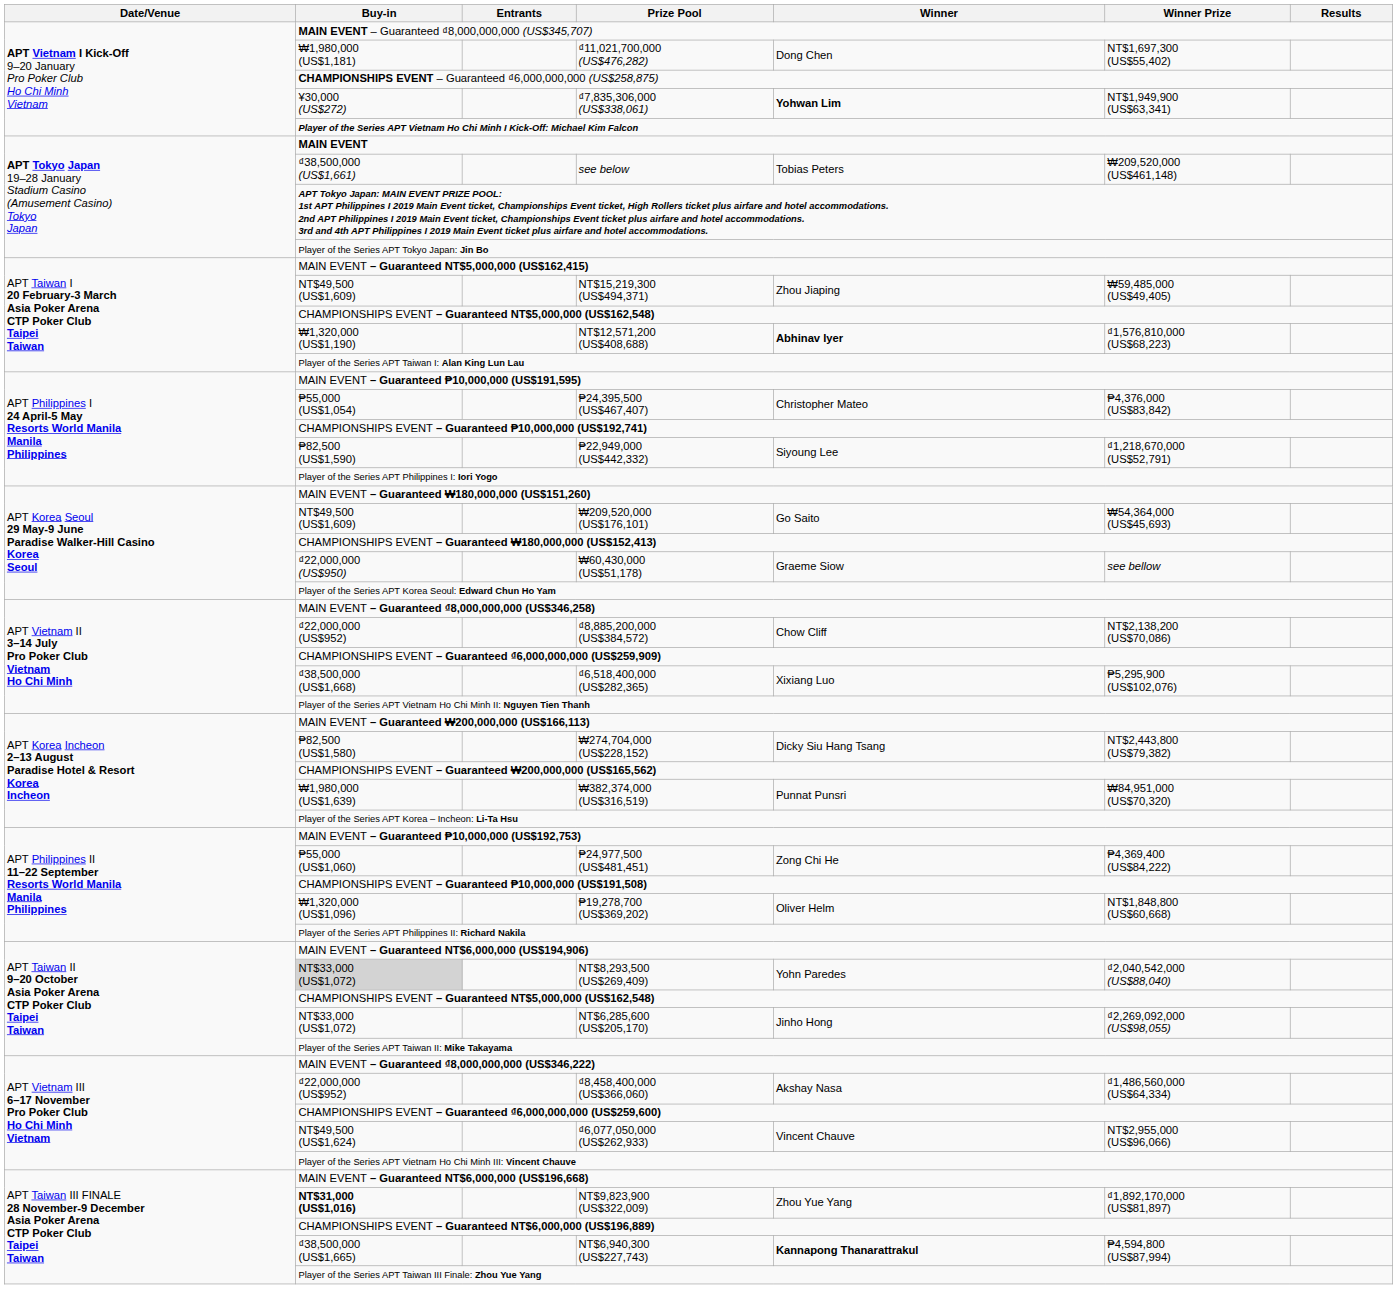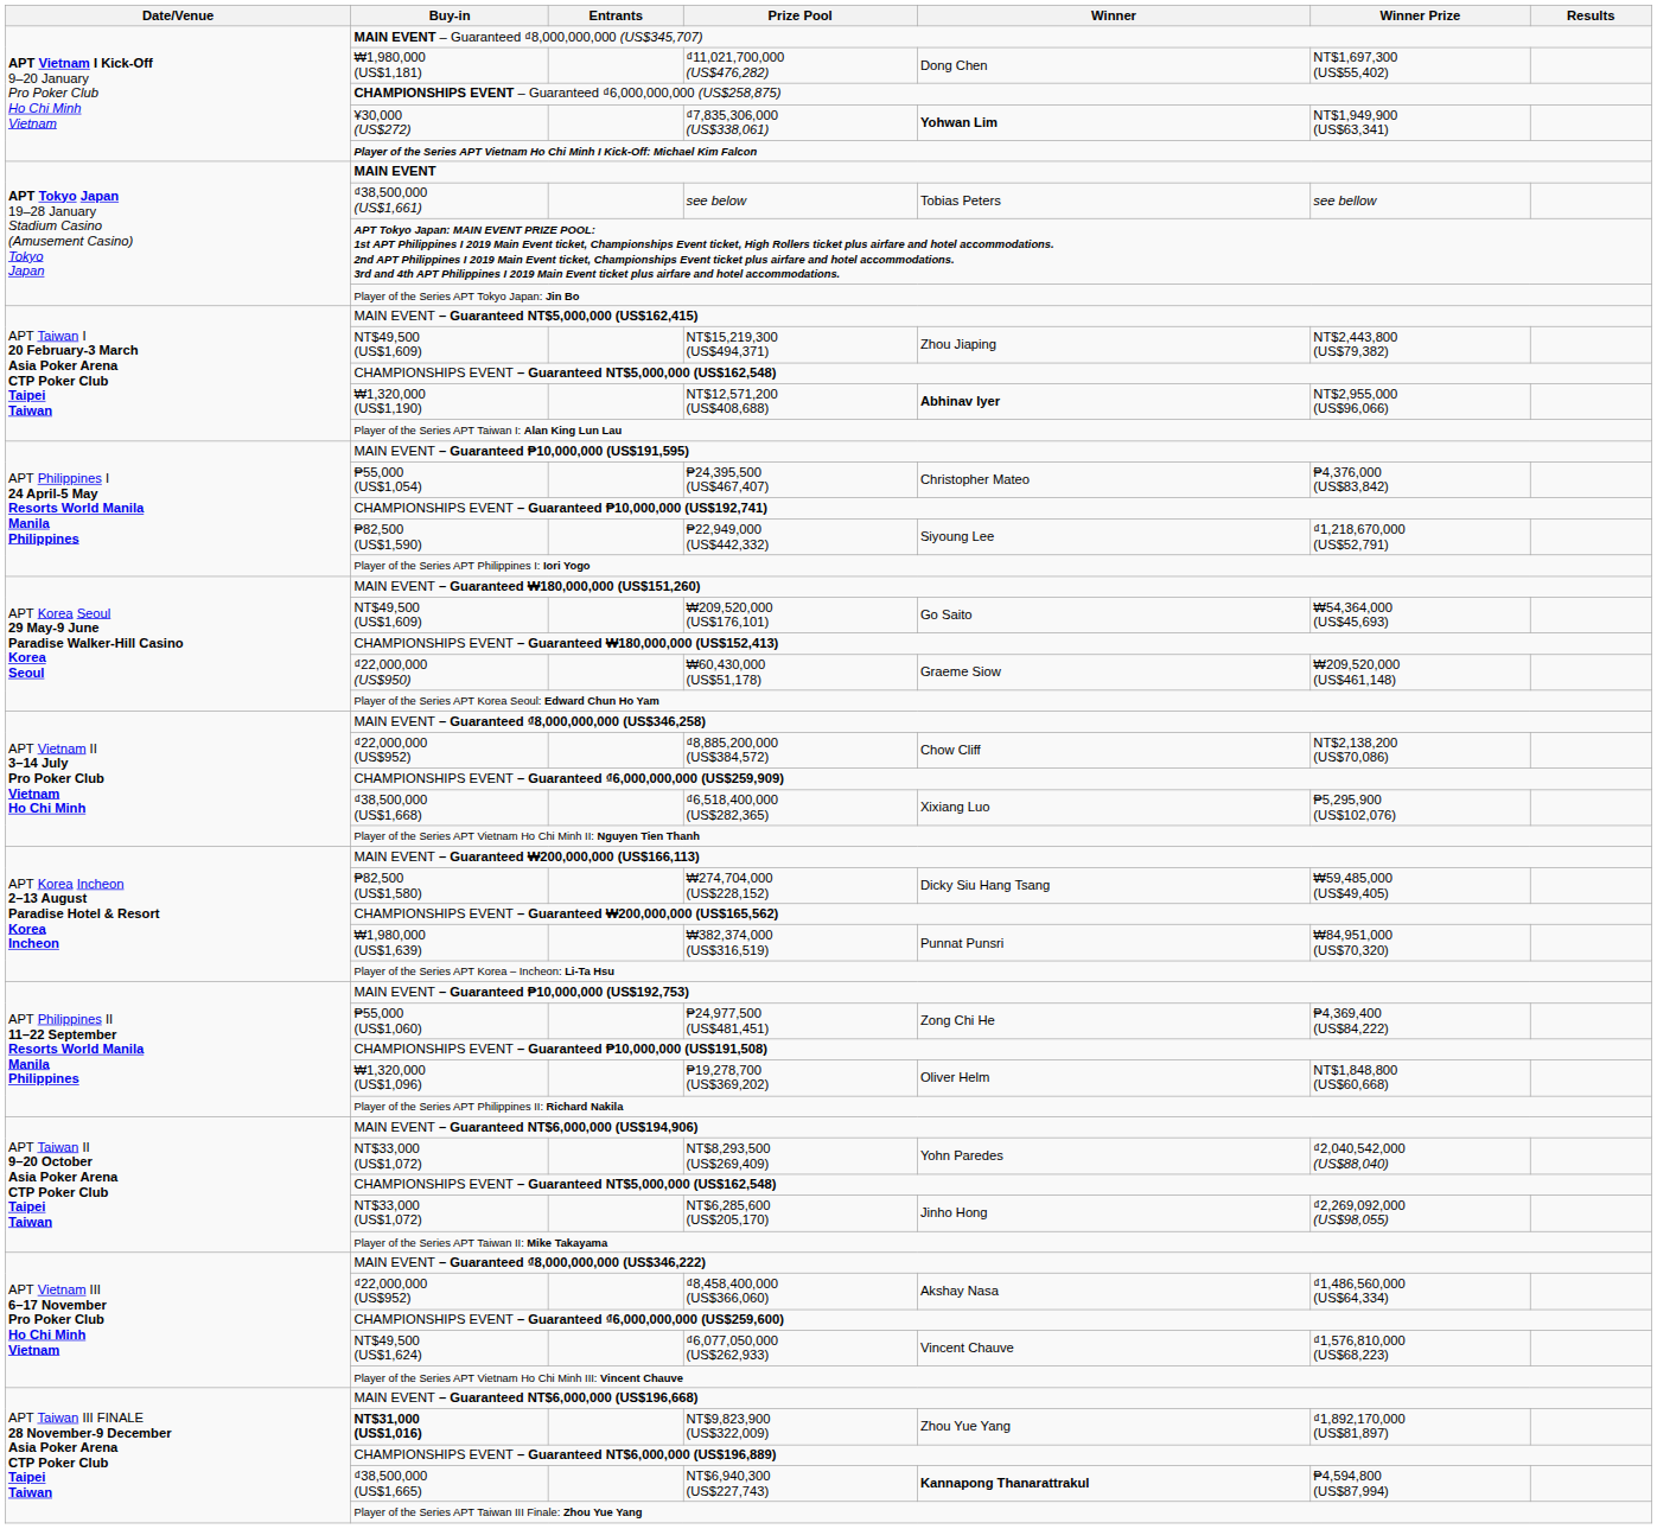see below | Winner Prize: ₩209,520,000 (US$461,148) -> see bellow
NT$15,219,300 (US$494,371) | Winner Prize: ₩59,485,000 (US$49,405) -> NT$2,443,800 (US$79,382)
NT$12,571,200 (US$408,688) | Winner Prize: ₫1,576,810,000 (US$68,223) -> NT$2,955,000 (US$96,066)
₩60,430,000 (US$51,178) | Winner Prize: see bellow -> ₩209,520,000 (US$461,148)
₩274,704,000 (US$228,152) | Winner Prize: NT$2,443,800 (US$79,382) -> ₩59,485,000 (US$49,405)
NT$8,293,500 (US$269,409) | Buy-in: lightgrey background -> no background
₫6,077,050,000 (US$262,933) | Winner Prize: NT$2,955,000 (US$96,066) -> ₫1,576,810,000 (US$68,223)
